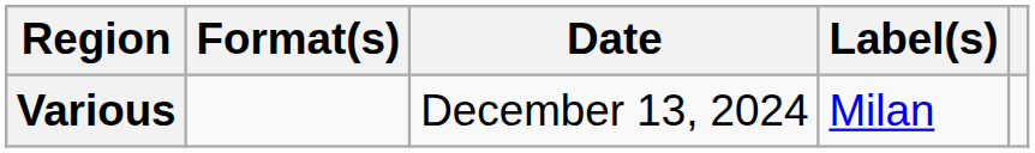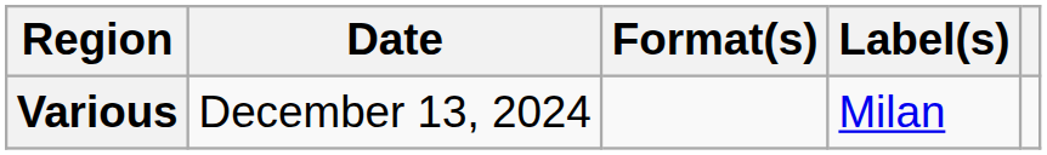columns swapped: Date <-> Format(s)
